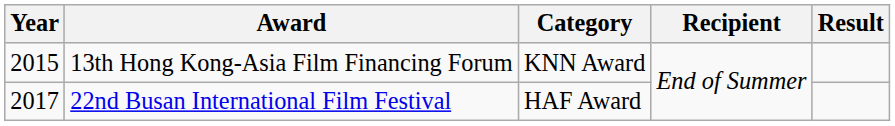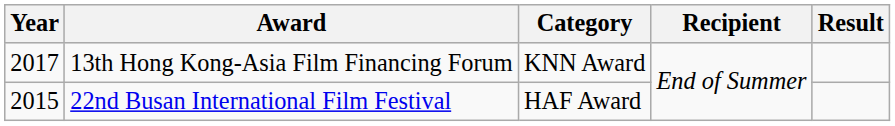13th Hong Kong-Asia Film Financing Forum | Year: 2015 -> 2017
22nd Busan International Film Festival | Year: 2017 -> 2015
